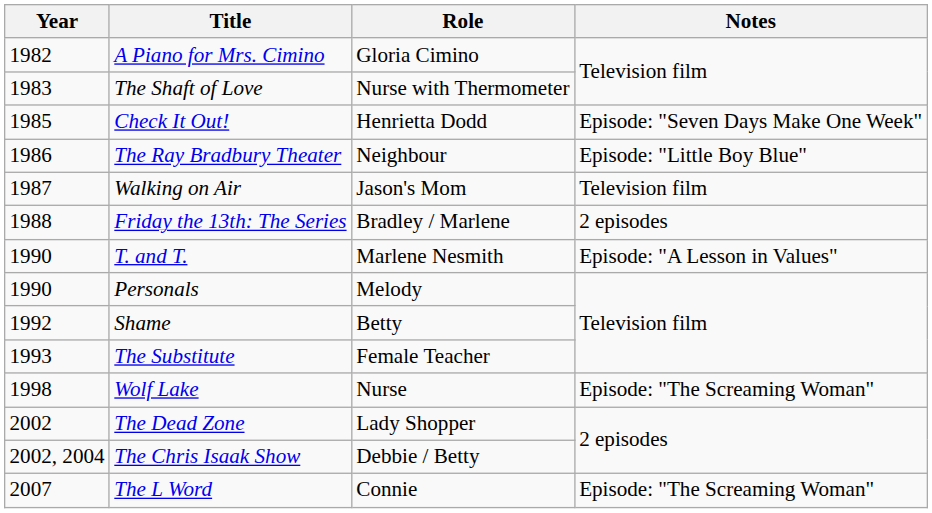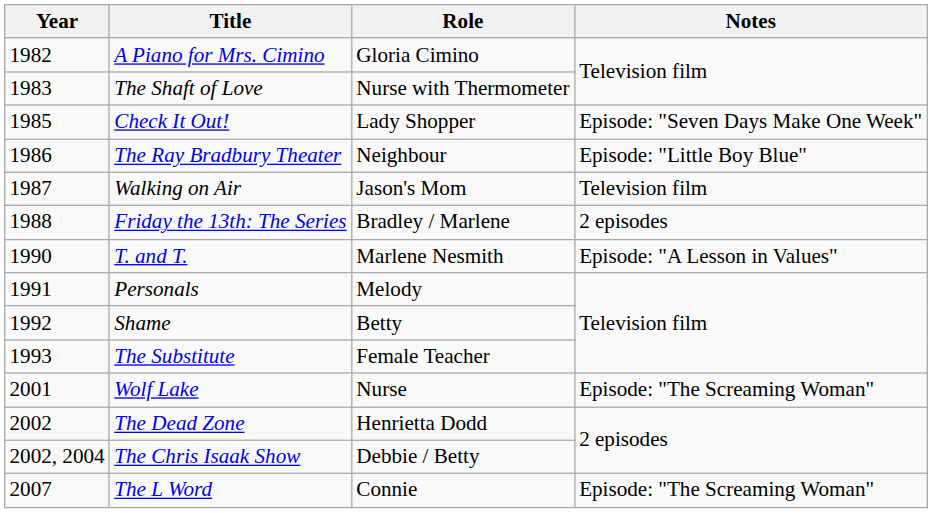Check It Out! | Role: Henrietta Dodd -> Lady Shopper
Personals | Year: 1990 -> 1991
Wolf Lake | Year: 1998 -> 2001
The Dead Zone | Role: Lady Shopper -> Henrietta Dodd
